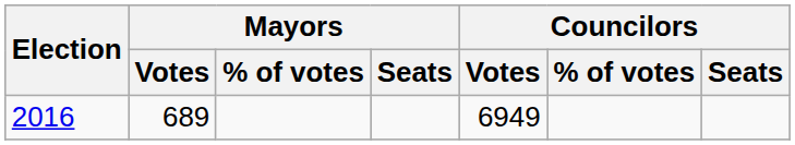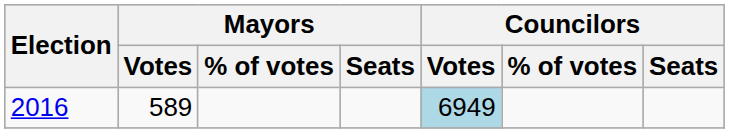2016 | Mayors / Votes: 689 -> 589
2016 | Councilors / Votes: no background -> lightblue background
